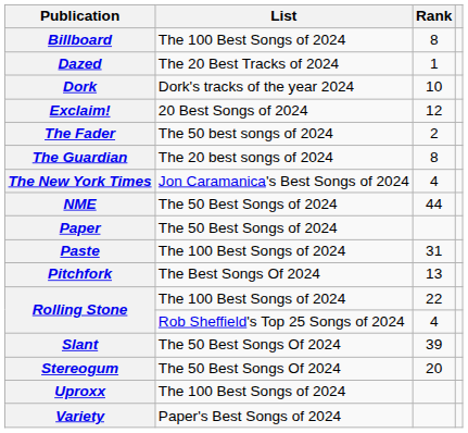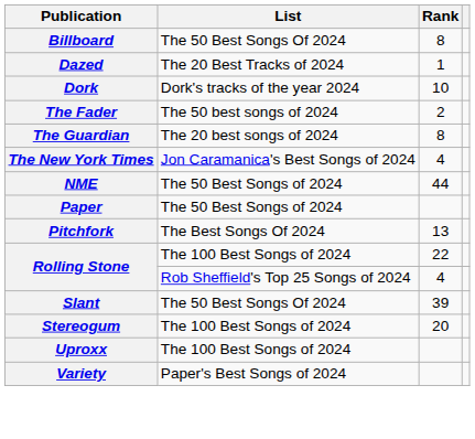Billboard | List: The 100 Best Songs of 2024 -> The 50 Best Songs Of 2024
- row: Exclaim! | 20 Best Songs of 2024 | 12
- row: Paste | The 100 Best Songs of 2024 | 31
Stereogum | List: The 50 Best Songs Of 2024 -> The 100 Best Songs of 2024
